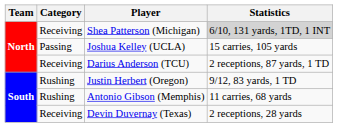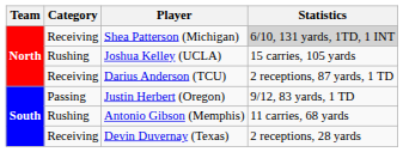Joshua Kelley (UCLA) | Category: Passing -> Rushing
Justin Herbert (Oregon) | Category: Rushing -> Passing
